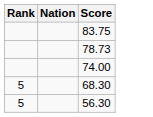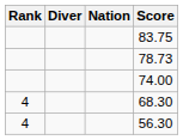+ column: Diver
68.30 | Rank: 5 -> 4
56.30 | Rank: 5 -> 4
